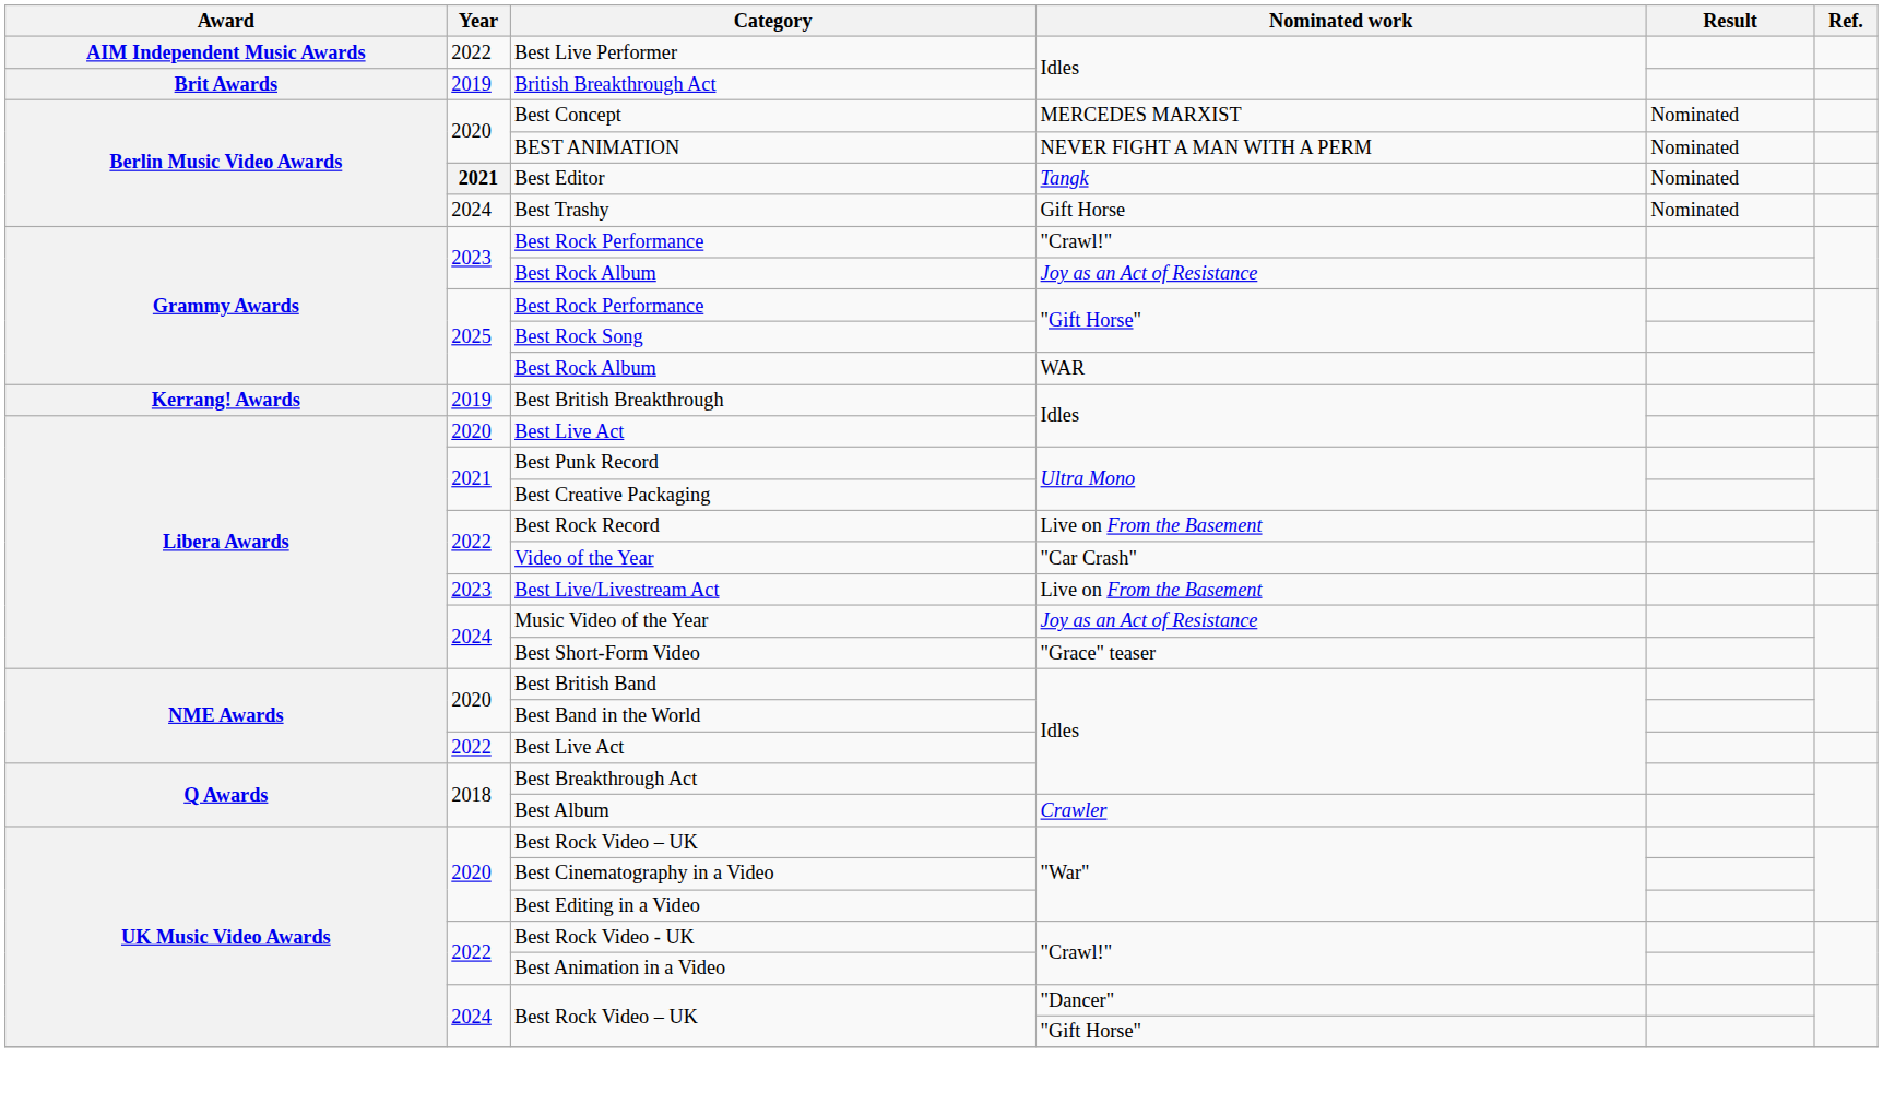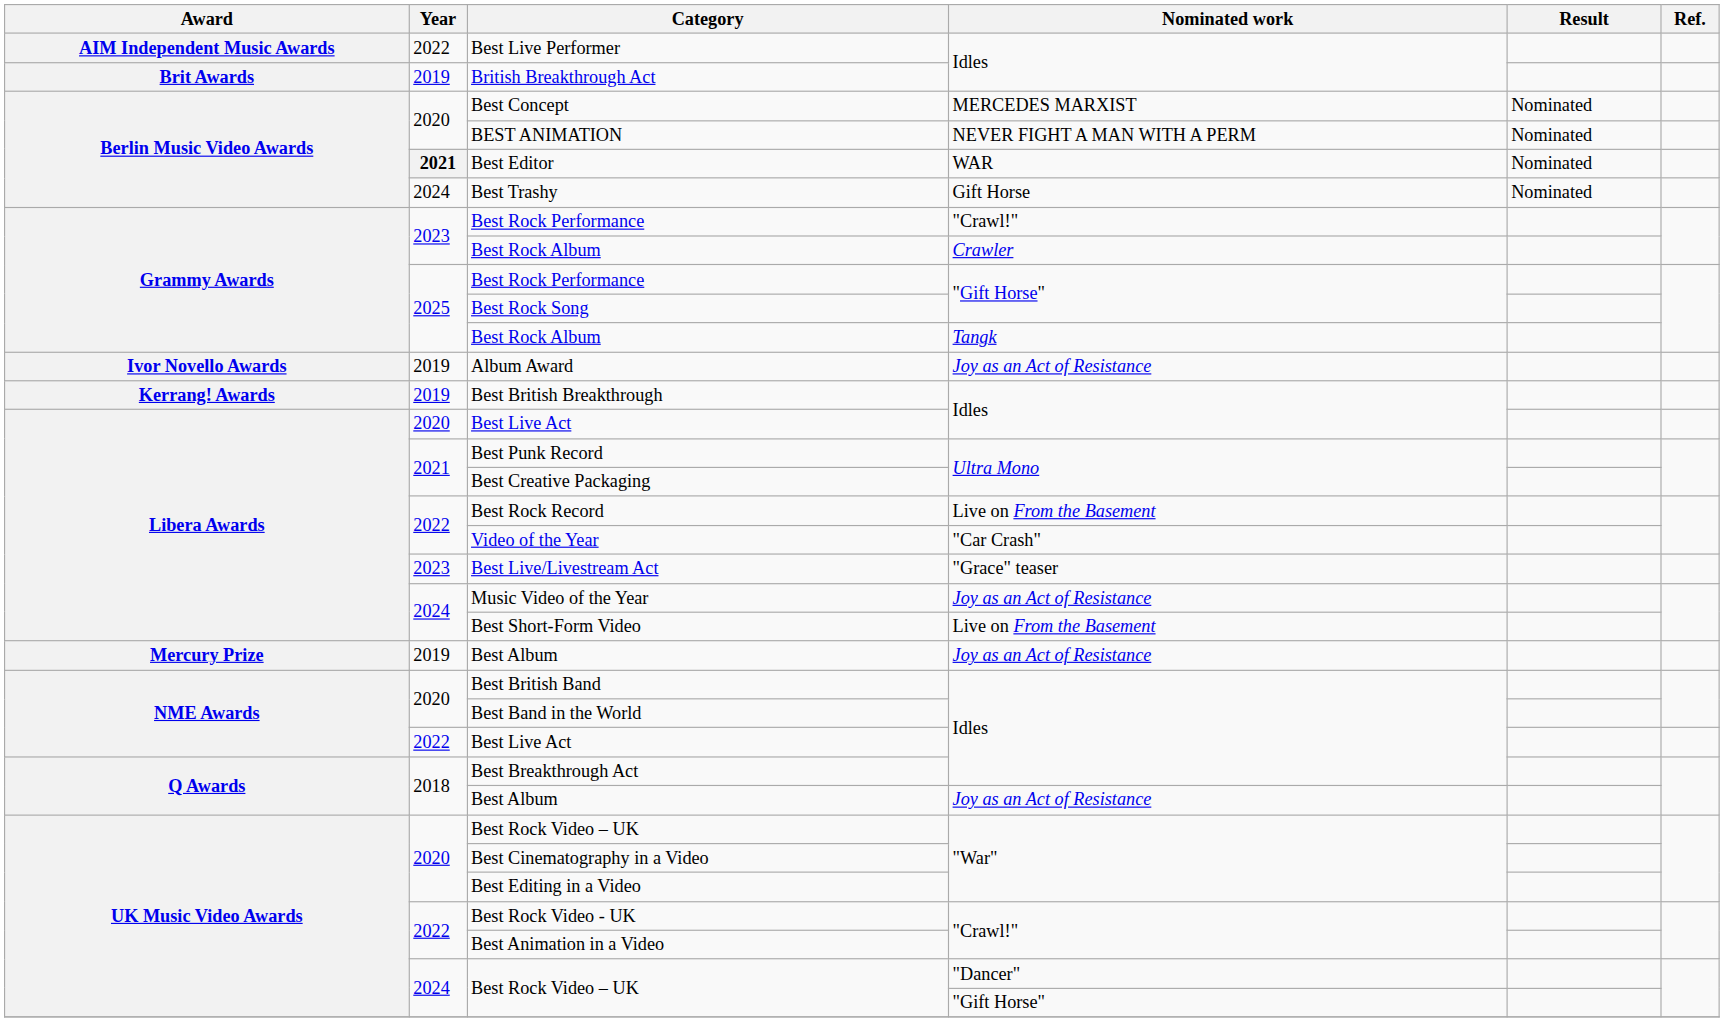Best Editor | Nominated work: Tangk -> WAR
2023 / Best Rock Album | Nominated work: Joy as an Act of Resistance -> Crawler
2025 / Best Rock Album | Nominated work: WAR -> Tangk
+ row: Ivor Novello Awards | 2019 | Album Award | Joy as an Act of Resistance
Best Live/Livestream Act | Nominated work: Live on From the Basement -> "Grace" teaser
Best Short-Form Video | Nominated work: "Grace" teaser -> Live on From the Basement
+ row: Mercury Prize | 2019 | Best Album | Joy as an Act of Resistance
2018 / Best Album | Nominated work: Crawler -> Joy as an Act of Resistance
